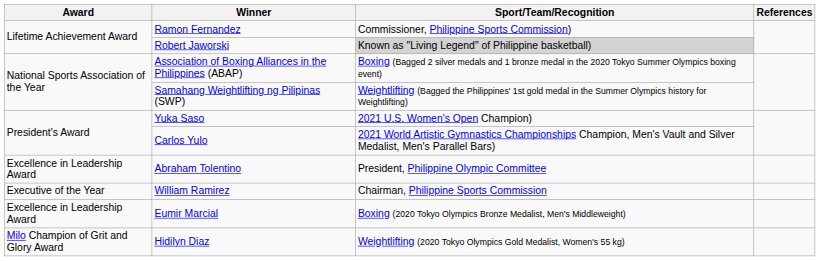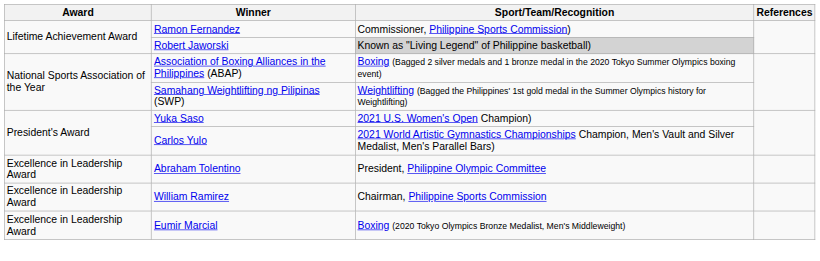William Ramirez | Award: Executive of the Year -> Excellence in Leadership Award
- row: Milo Champion of Grit and Glory Award | Hidilyn Diaz | Weightlifting (2020 Tokyo Olympics Gold Medalist, Women's 55 kg)
